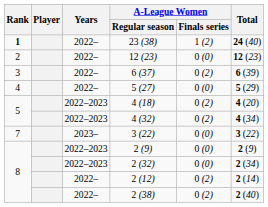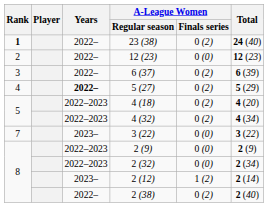23 (38) | A-League Women / Finals series: 1 (2) -> 0 (2)
5 (27) | Years: normal -> bold
5 (27) | A-League Women / Finals series: 0 (0) -> 0 (2)
2 (12) | Years: 2022– -> 2023–
2 (12) | A-League Women / Finals series: 0 (2) -> 1 (2)
